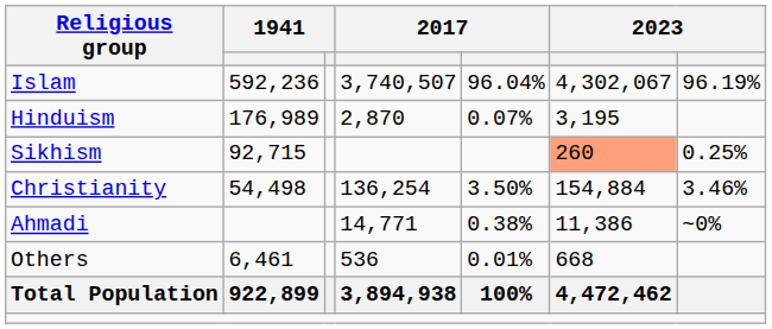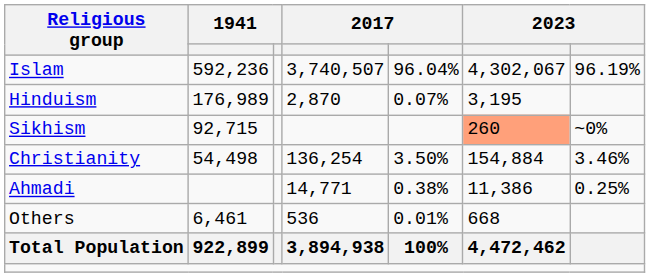Sikhism | column 7: 0.25% -> ~0%
Ahmadi | column 7: ~0% -> 0.25%
